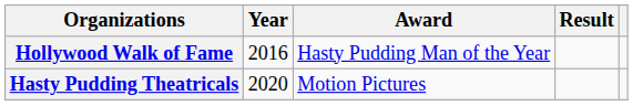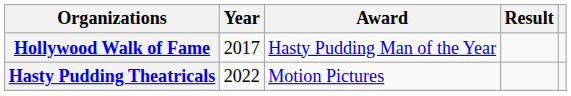Hollywood Walk of Fame | Year: 2016 -> 2017
Hasty Pudding Theatricals | Year: 2020 -> 2022
